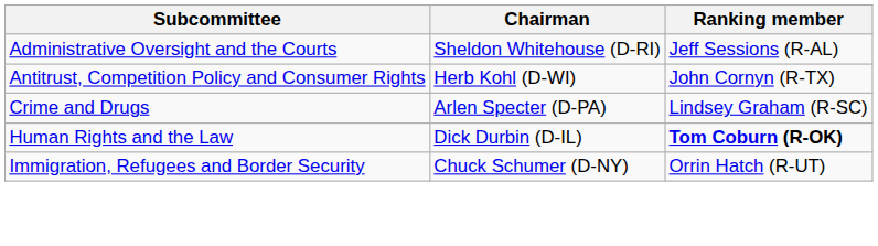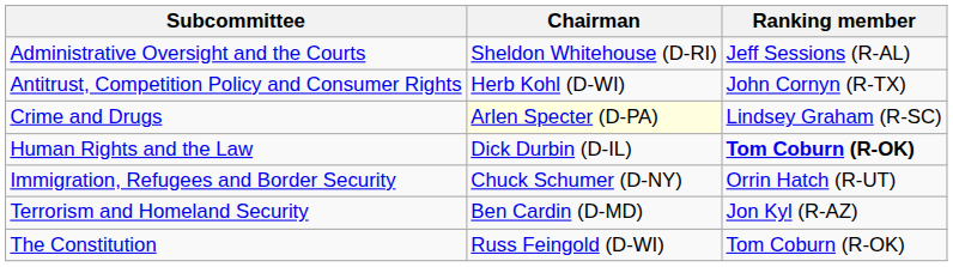Crime and Drugs | Chairman: no background -> lightyellow background
+ row: Terrorism and Homeland Security | Ben Cardin (D-MD) | Jon Kyl (R-AZ)
+ row: The Constitution | Russ Feingold (D-WI) | Tom Coburn (R-OK)
